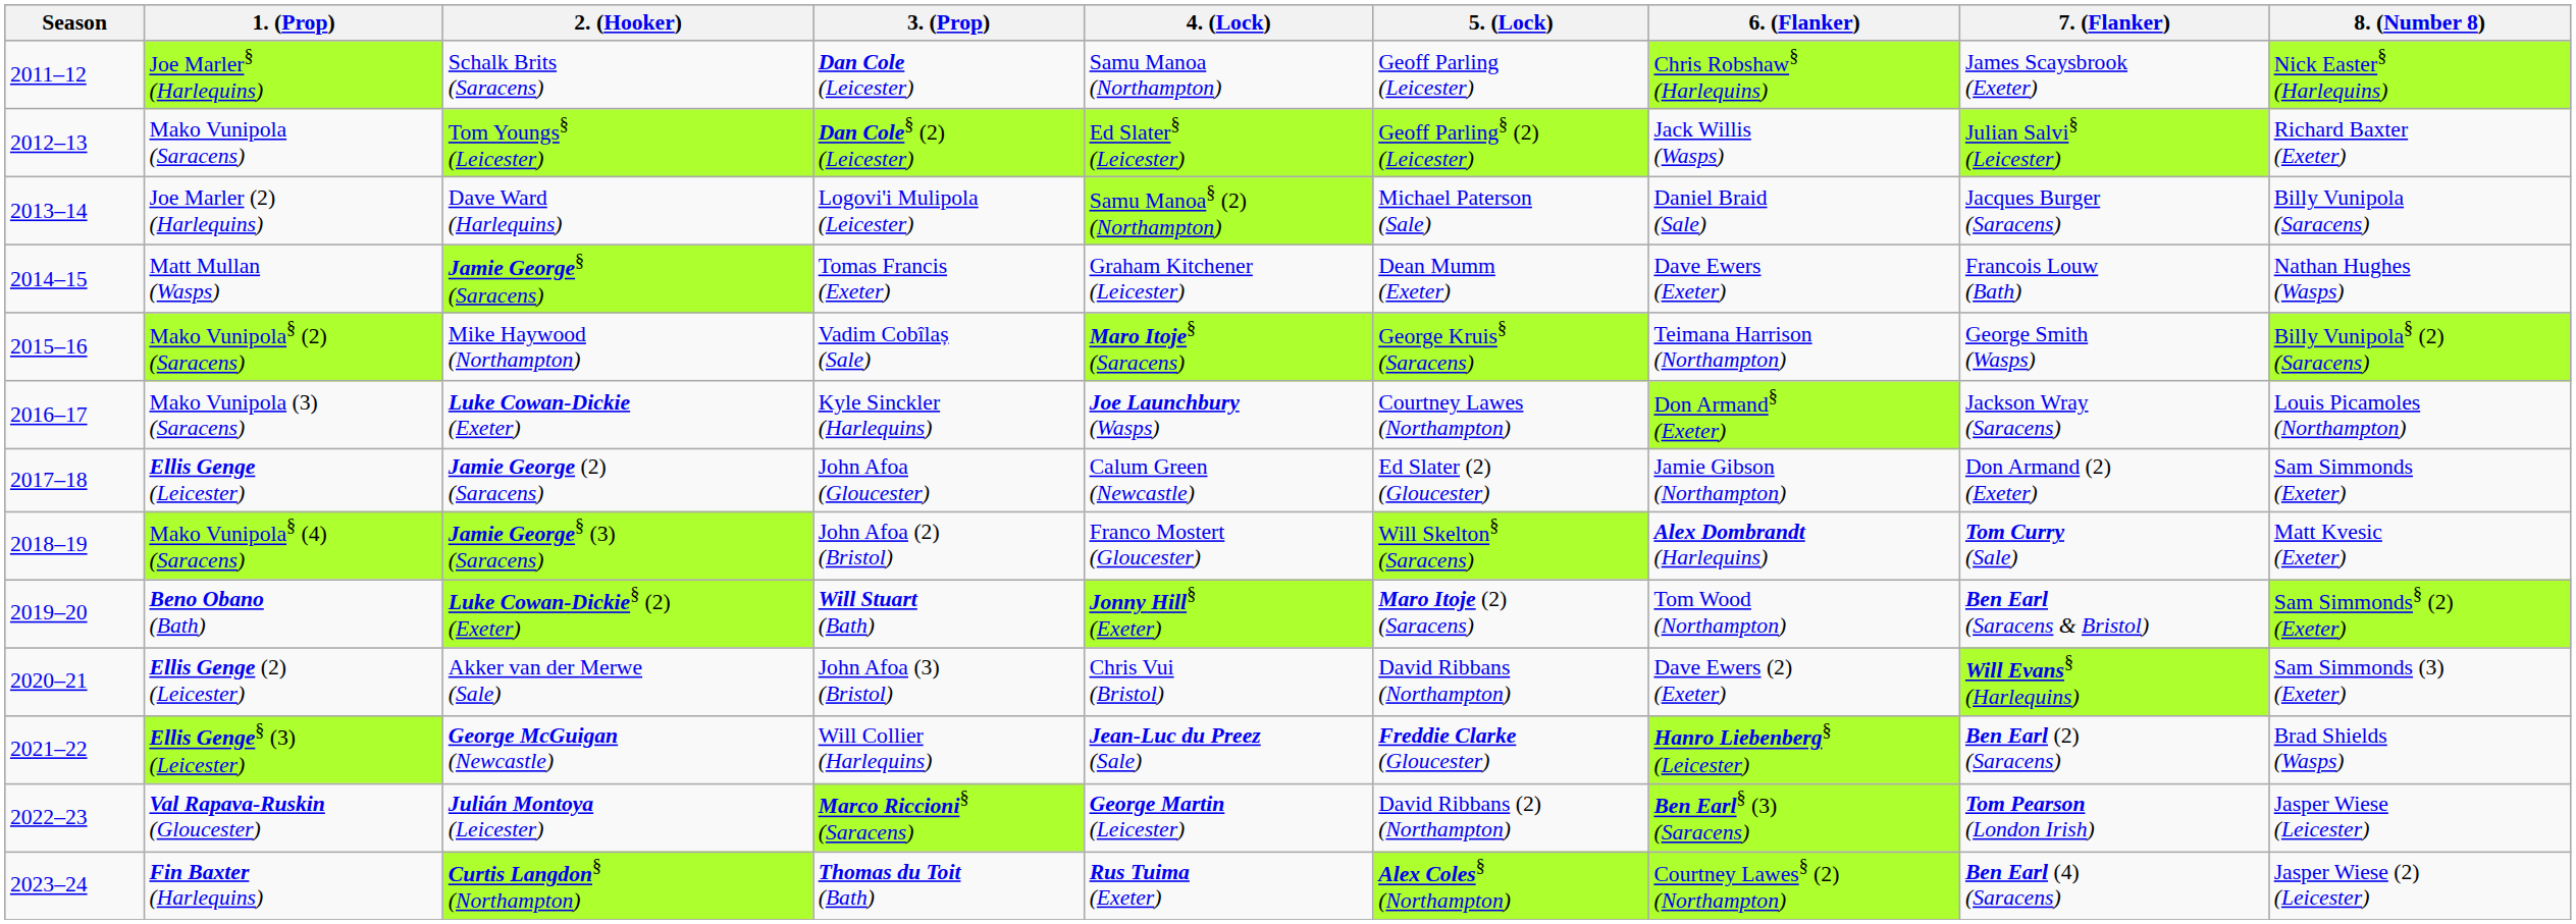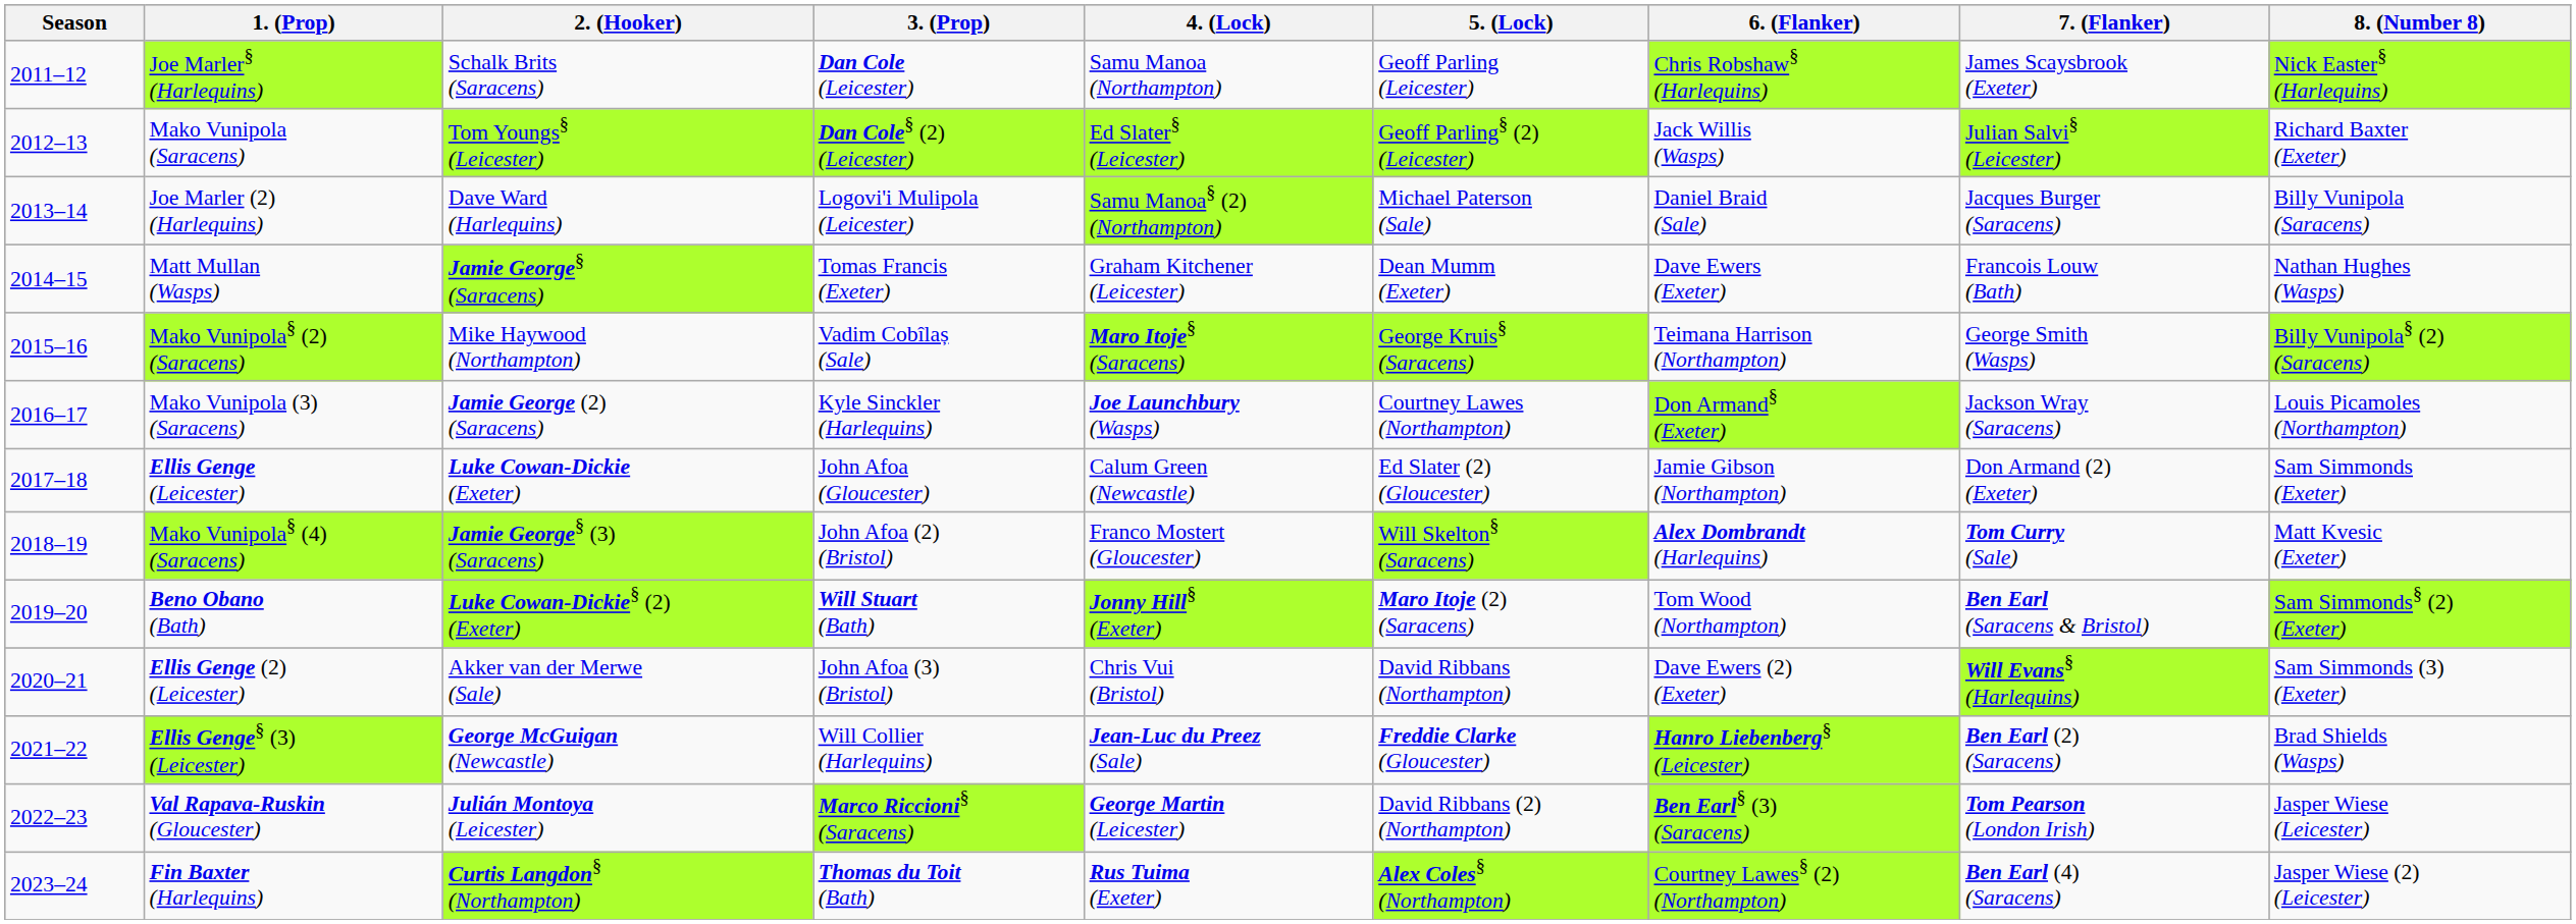Mako Vunipola (3) (Saracens) | 2. (Hooker): Luke Cowan-Dickie (Exeter) -> Jamie George (2) (Saracens)
Ellis Genge (Leicester) | 2. (Hooker): Jamie George (2) (Saracens) -> Luke Cowan-Dickie (Exeter)
